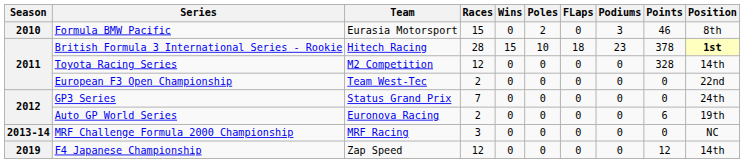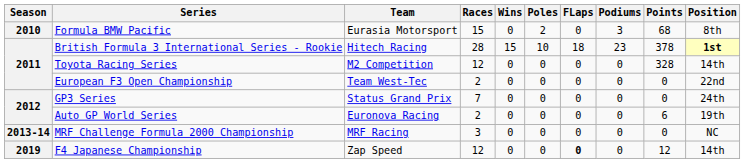Formula BMW Pacific | Points: 46 -> 68
F4 Japanese Championship | FLaps: normal -> bold
